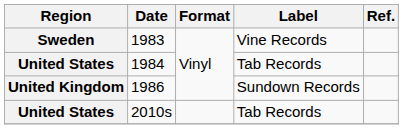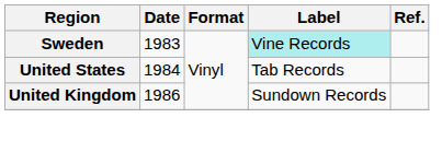1983 | Label: no background -> paleturquoise background
- row: United States | 2010s | Tab Records
